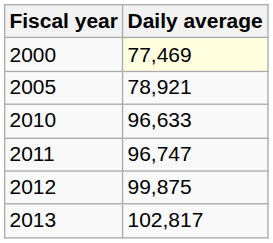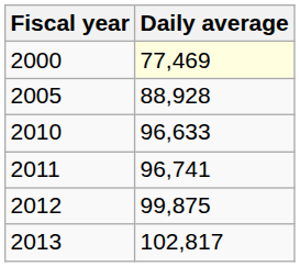2005 | Daily average: 78,921 -> 88,928
2011 | Daily average: 96,747 -> 96,741
